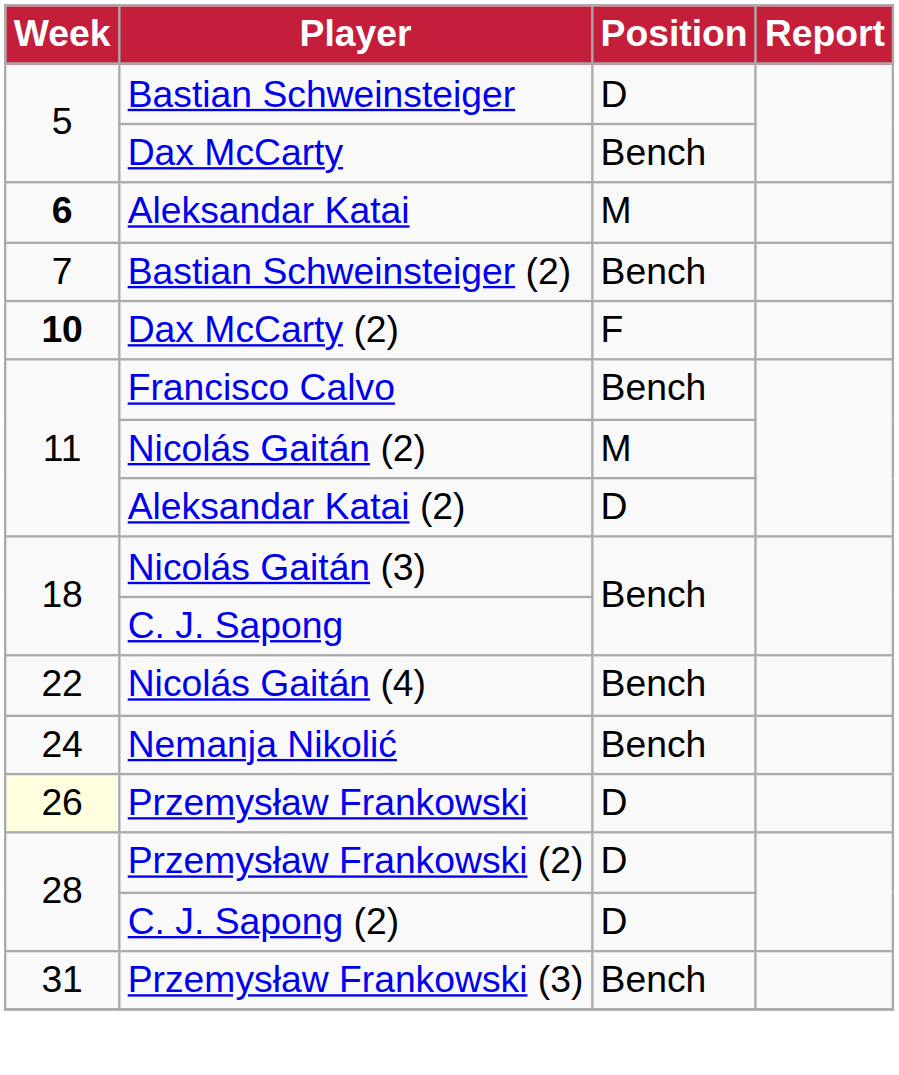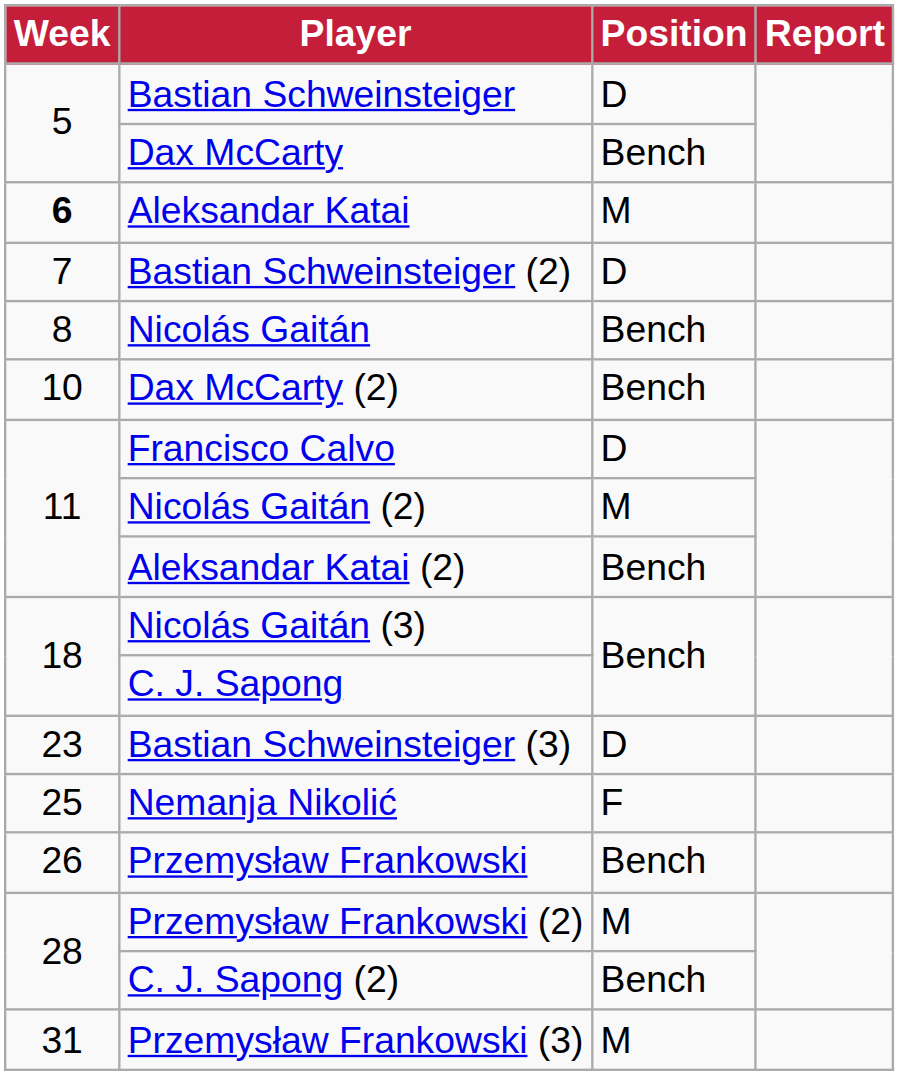Bastian Schweinsteiger (2) | Position: Bench -> D
+ row: 8 | Nicolás Gaitán | Bench
Dax McCarty (2) | Week: bold -> normal
Dax McCarty (2) | Position: F -> Bench
Francisco Calvo | Position: Bench -> D
Aleksandar Katai (2) | Position: D -> Bench
- row: 22 | Nicolás Gaitán (4) | Bench
+ row: 23 | Bastian Schweinsteiger (3) | D
Nemanja Nikolić | Week: 24 -> 25
Nemanja Nikolić | Position: Bench -> F
Przemysław Frankowski | Week: lightyellow background -> no background
Przemysław Frankowski | Position: D -> Bench
Przemysław Frankowski (2) | Position: D -> M
C. J. Sapong (2) | Position: D -> Bench
Przemysław Frankowski (3) | Position: Bench -> M
